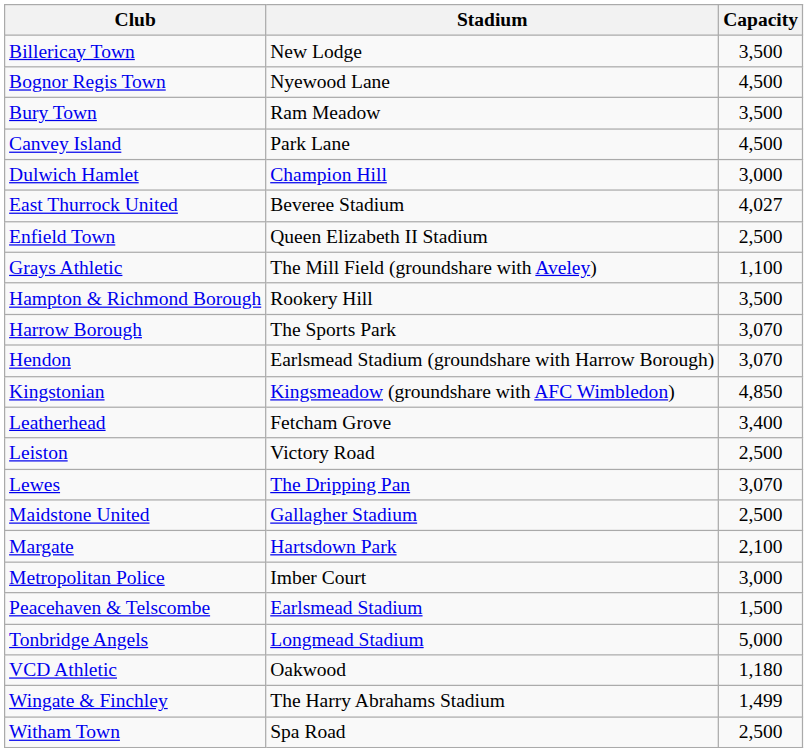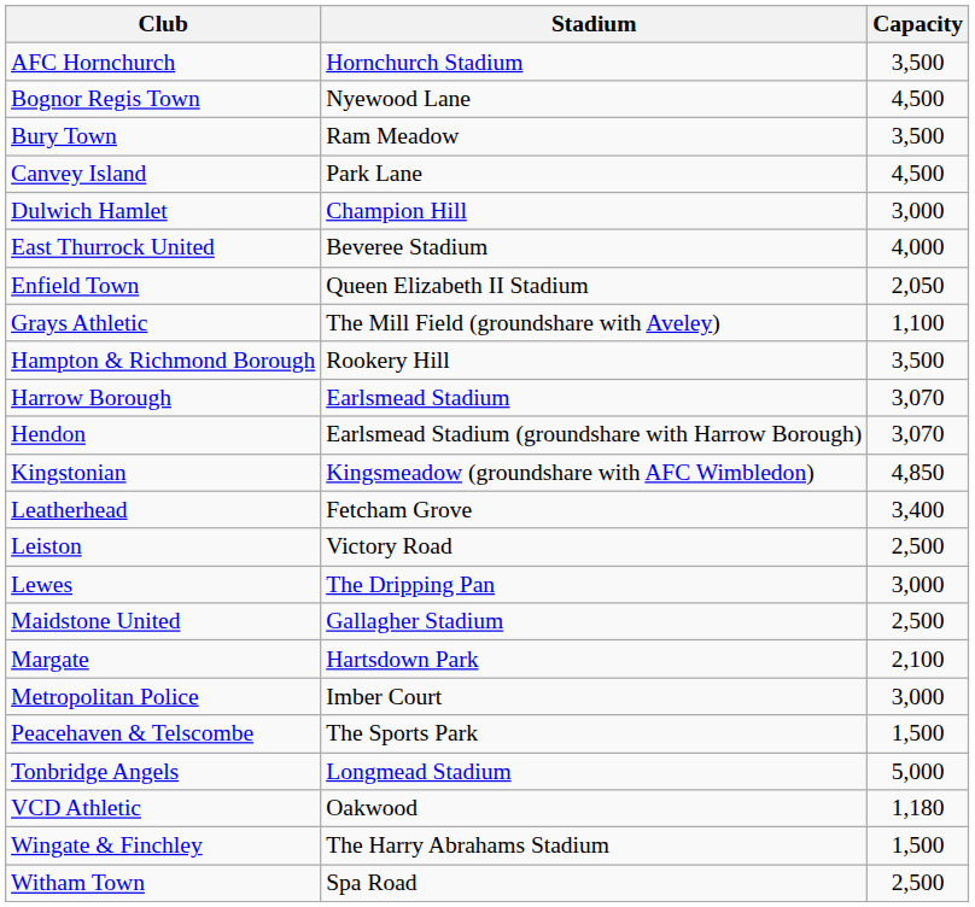+ row: AFC Hornchurch | Hornchurch Stadium | 3,500
- row: Billericay Town | New Lodge | 3,500
East Thurrock United | Capacity: 4,027 -> 4,000
Enfield Town | Capacity: 2,500 -> 2,050
Harrow Borough | Stadium: The Sports Park -> Earlsmead Stadium
Lewes | Capacity: 3,070 -> 3,000
Peacehaven & Telscombe | Stadium: Earlsmead Stadium -> The Sports Park
Wingate & Finchley | Capacity: 1,499 -> 1,500
